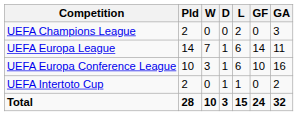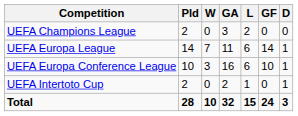columns swapped: D <-> GA
